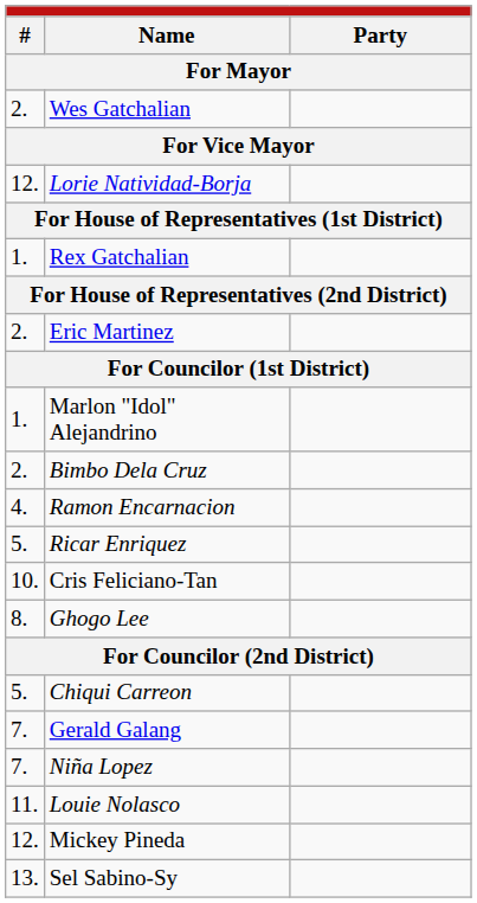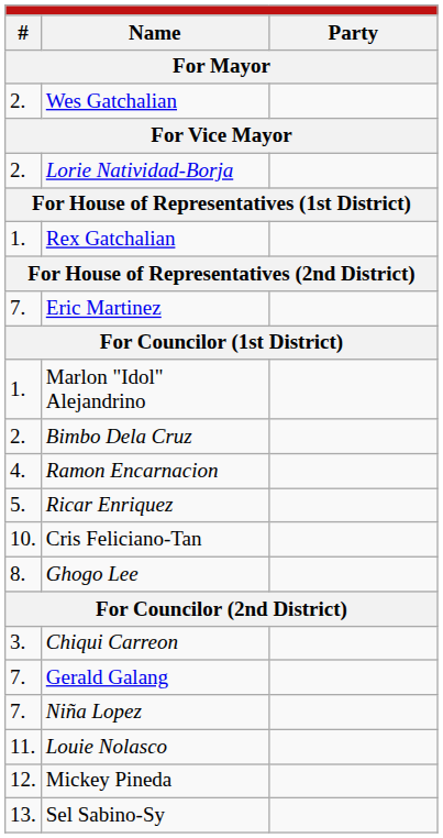Lorie Natividad-Borja | column 1: 12. -> 2.
Eric Martinez | column 1: 2. -> 7.
Chiqui Carreon | column 1: 5. -> 3.
